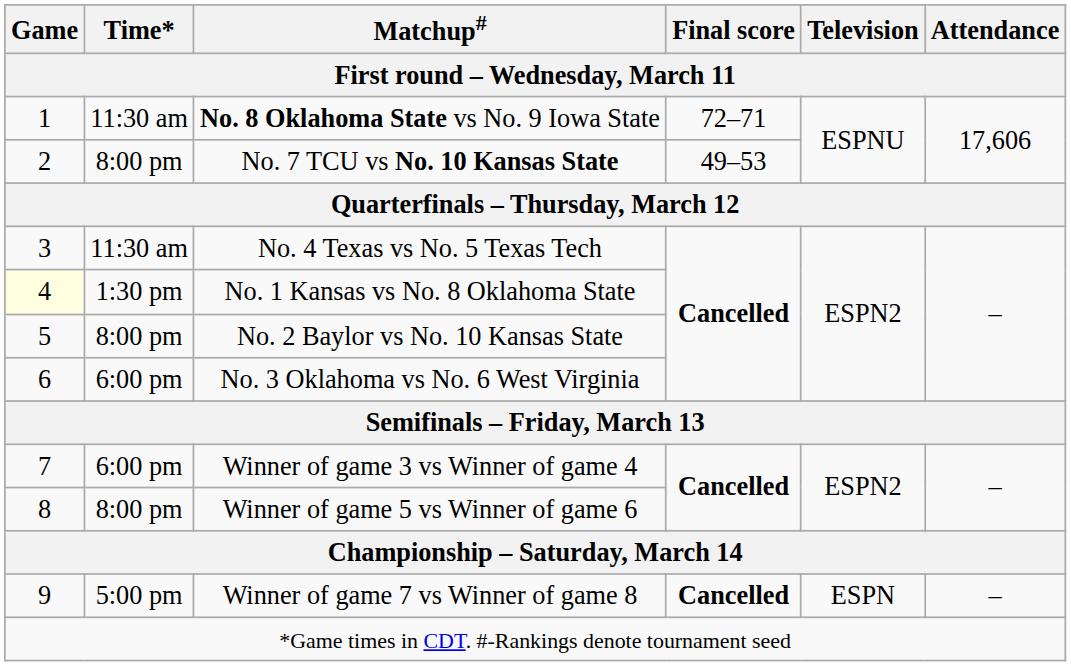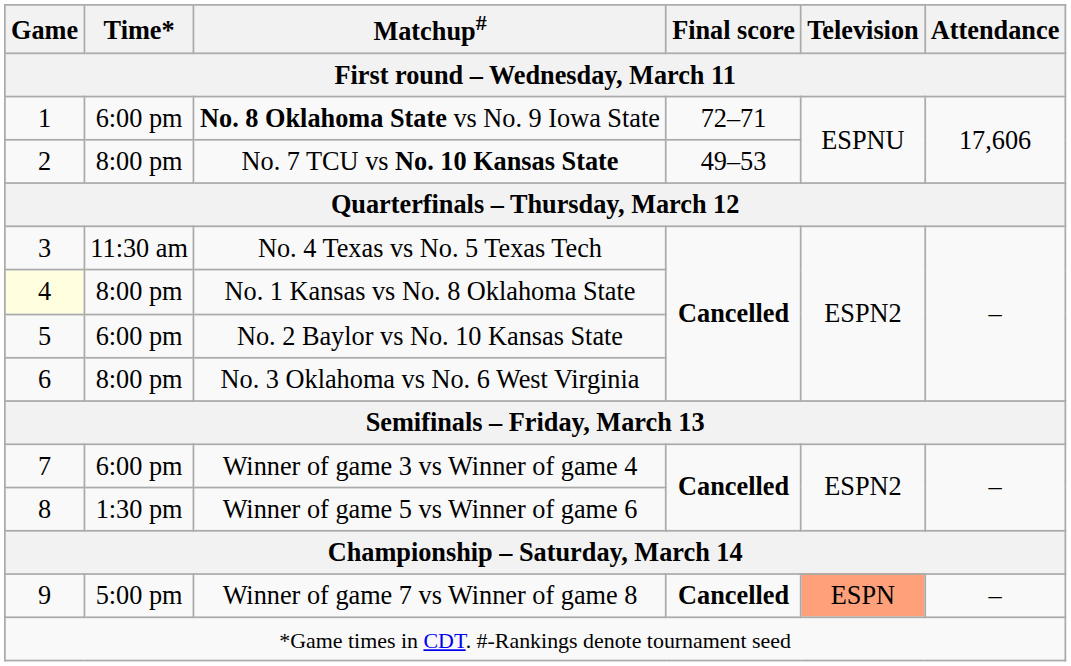No. 8 Oklahoma State vs No. 9 Iowa State | Time*: 11:30 am -> 6:00 pm
No. 1 Kansas vs No. 8 Oklahoma State | Time*: 1:30 pm -> 8:00 pm
No. 2 Baylor vs No. 10 Kansas State | Time*: 8:00 pm -> 6:00 pm
No. 3 Oklahoma vs No. 6 West Virginia | Time*: 6:00 pm -> 8:00 pm
Winner of game 5 vs Winner of game 6 | Time*: 8:00 pm -> 1:30 pm
Winner of game 7 vs Winner of game 8 | Television: no background -> lightsalmon background
